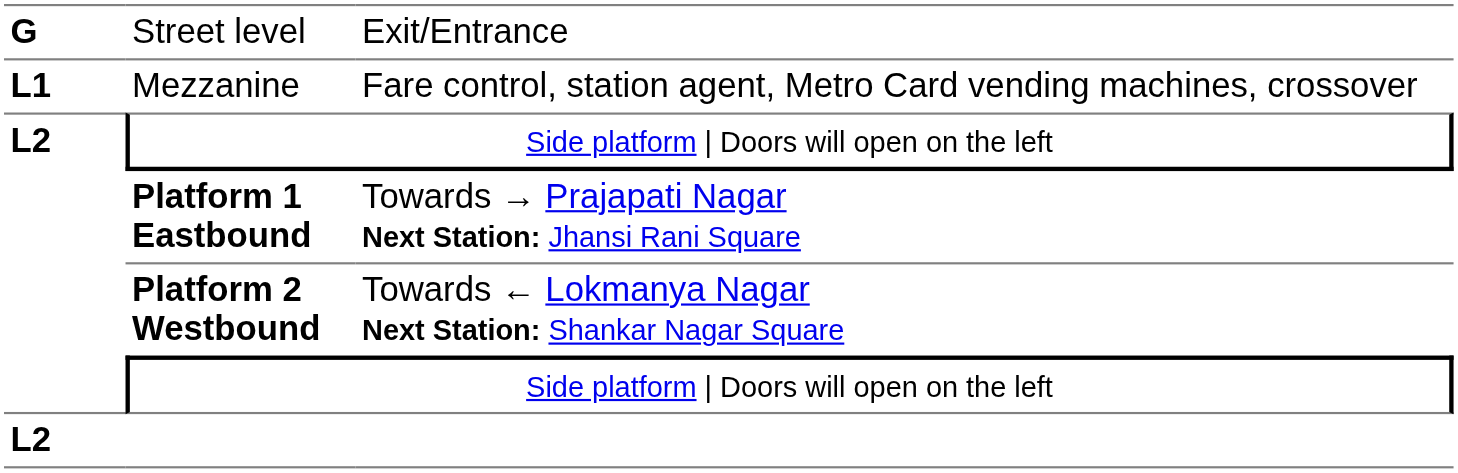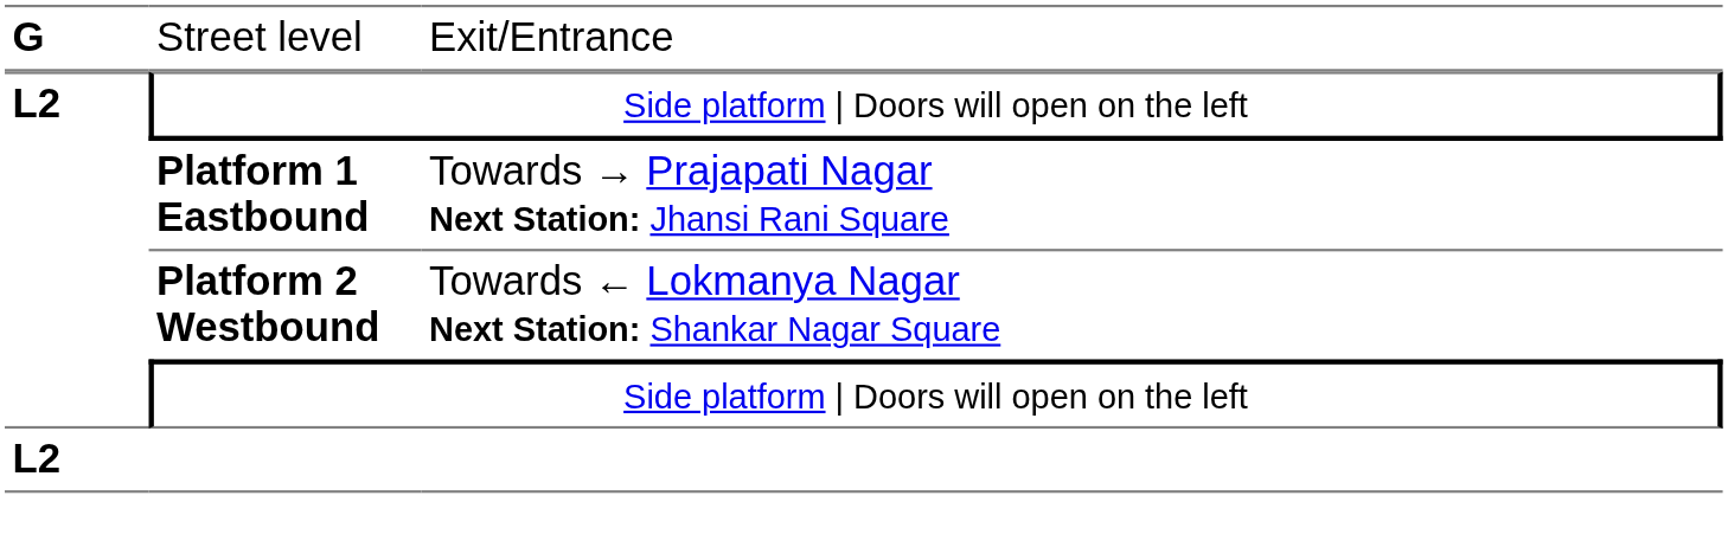- row: L1 | Mezzanine | Fare control, station agent, Metro Card vending machines, crossover
